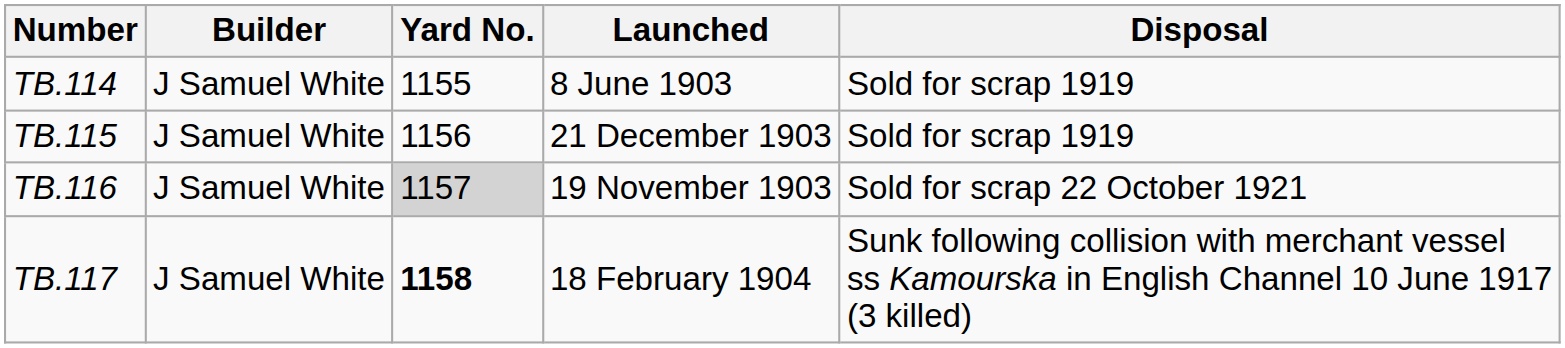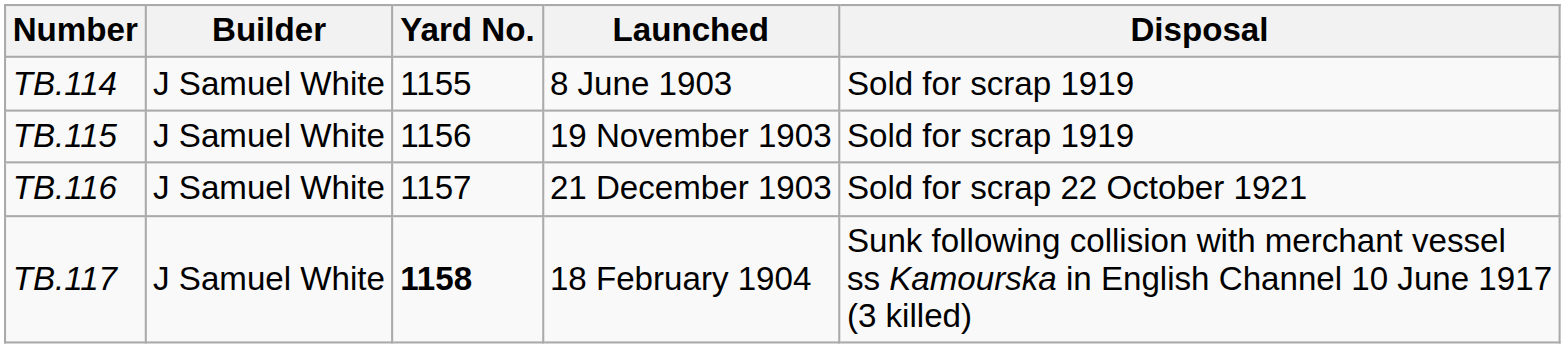TB.115 | Launched: 21 December 1903 -> 19 November 1903
TB.116 | Yard No.: lightgrey background -> no background
TB.116 | Launched: 19 November 1903 -> 21 December 1903
